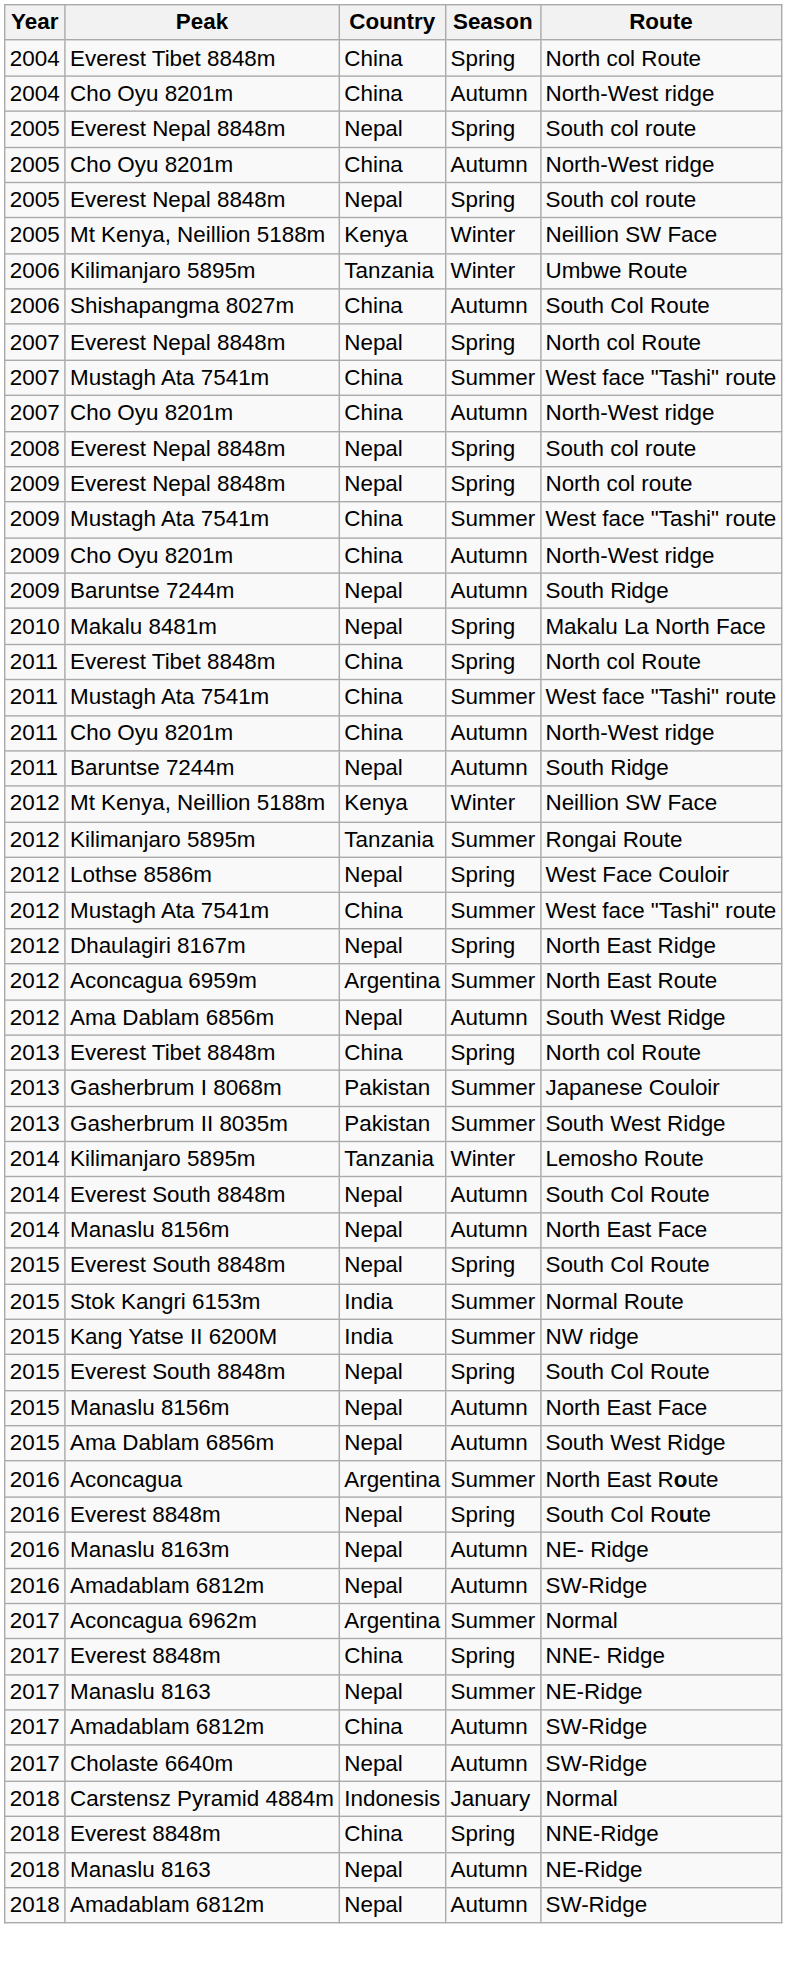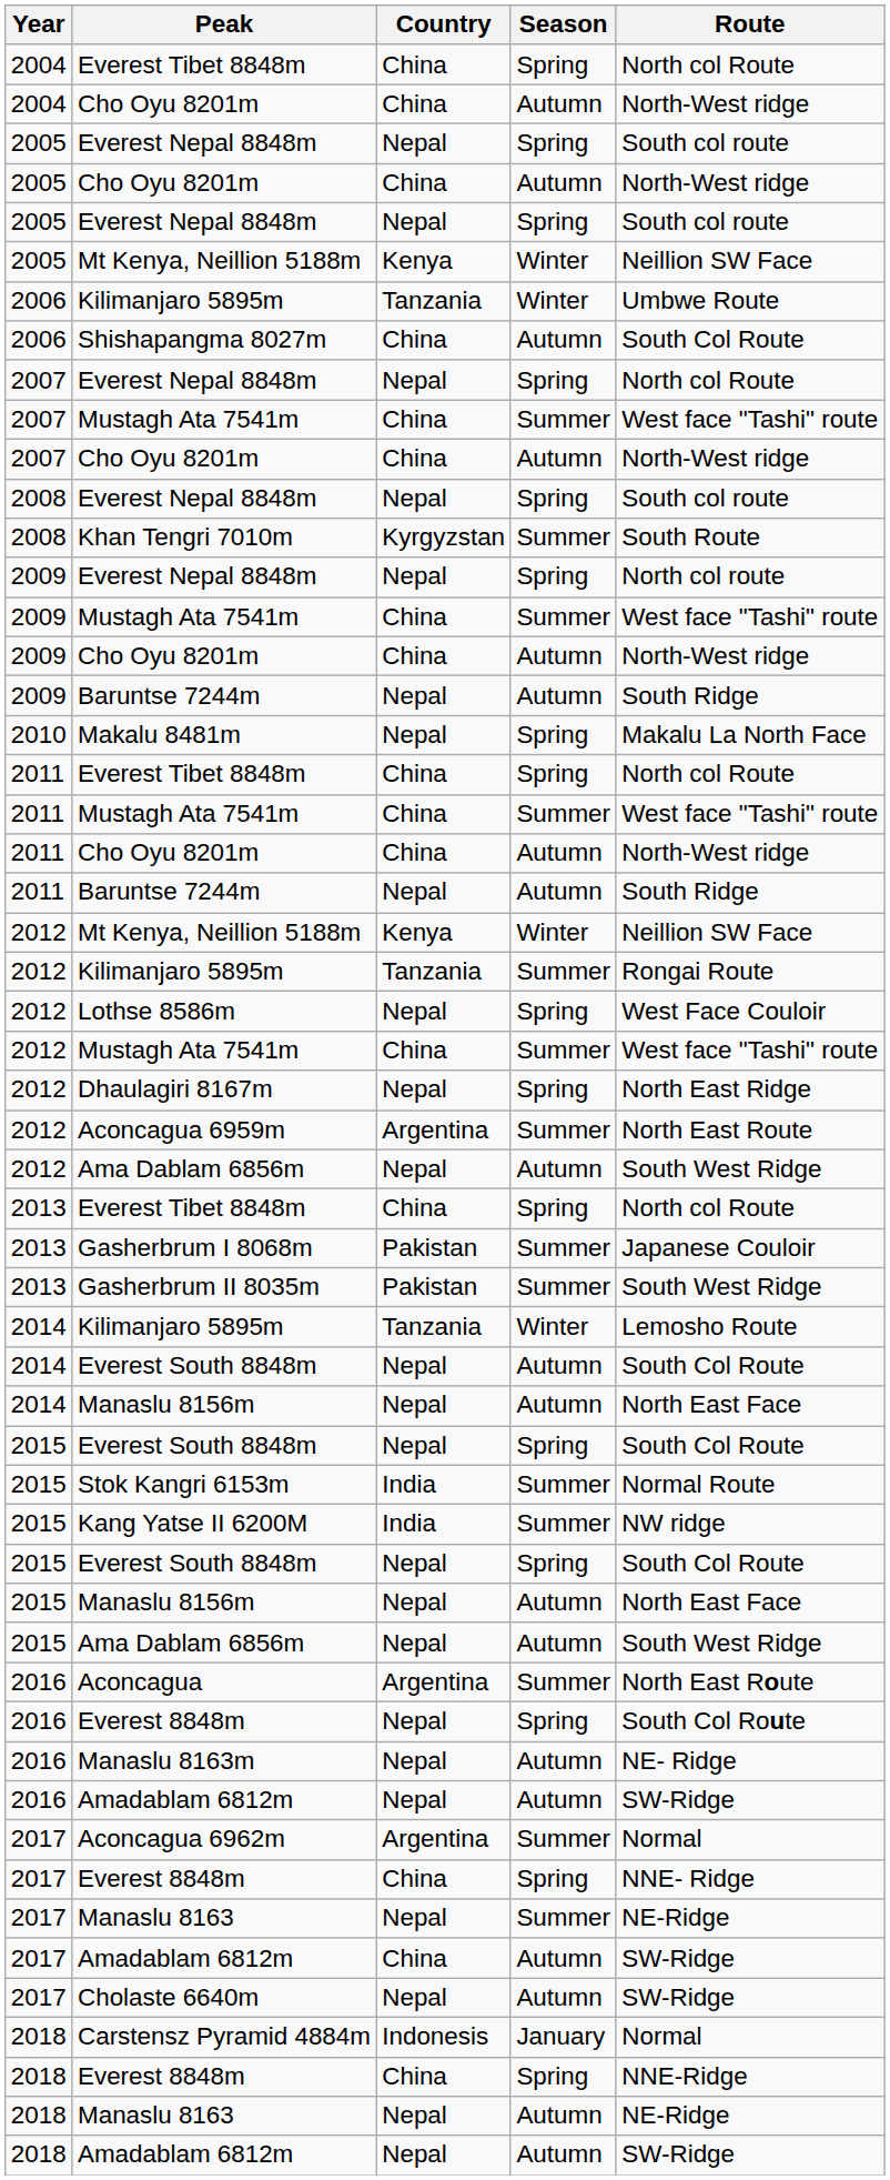+ row: 2008 | Khan Tengri 7010m | Kyrgyzstan | Summer | South Route
